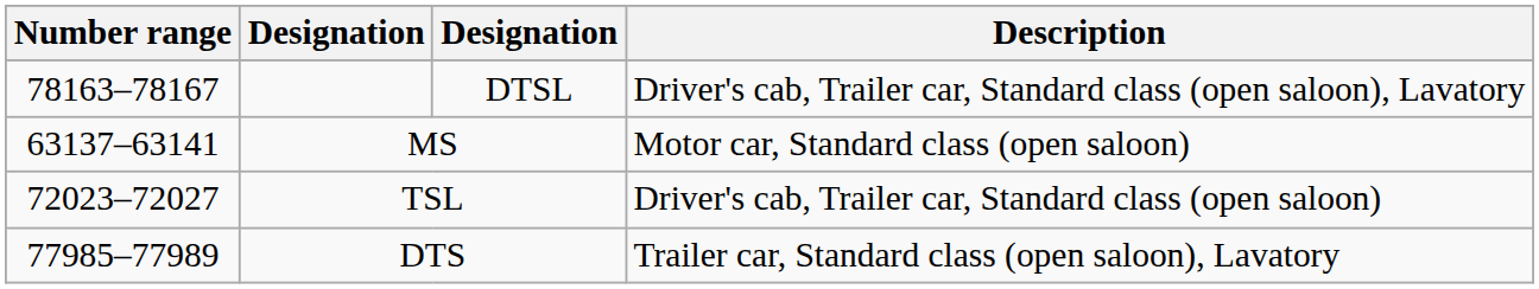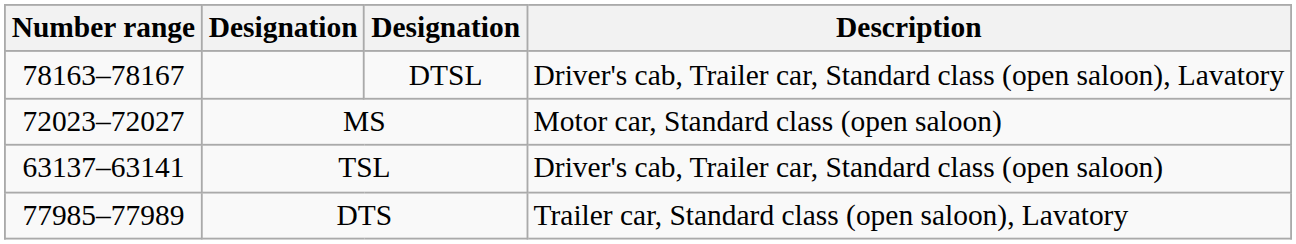MS | Number range: 63137–63141 -> 72023–72027
TSL | Number range: 72023–72027 -> 63137–63141
